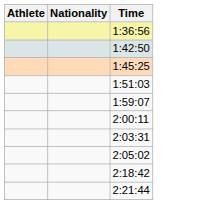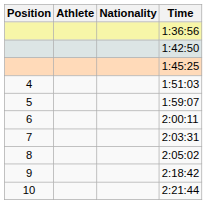+ column: Position | 4 | 5 | 6 | 7 | 8 | 9 | 10
